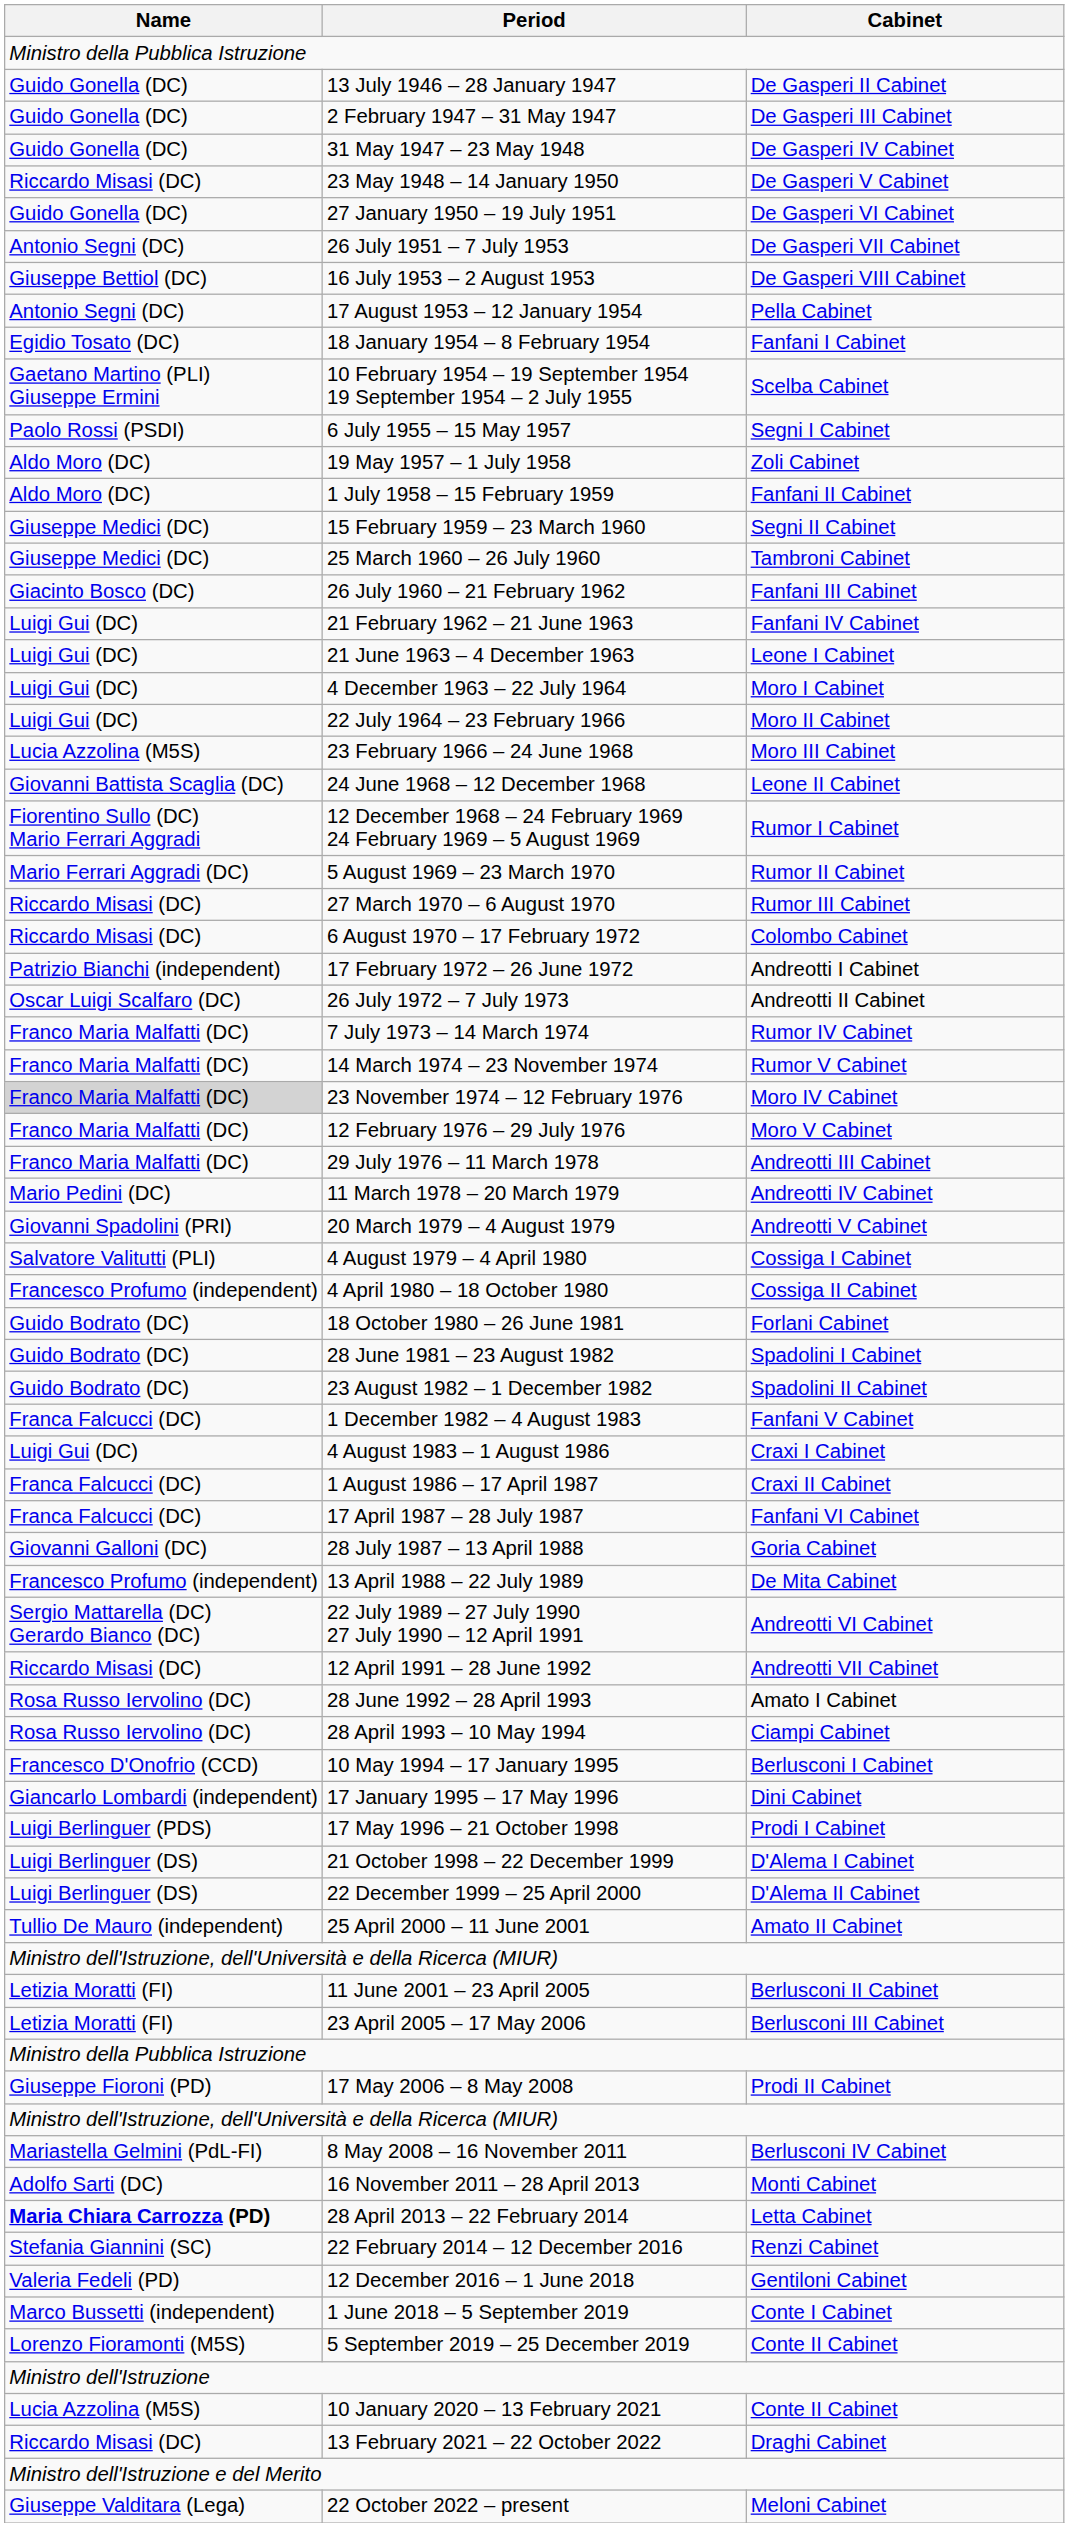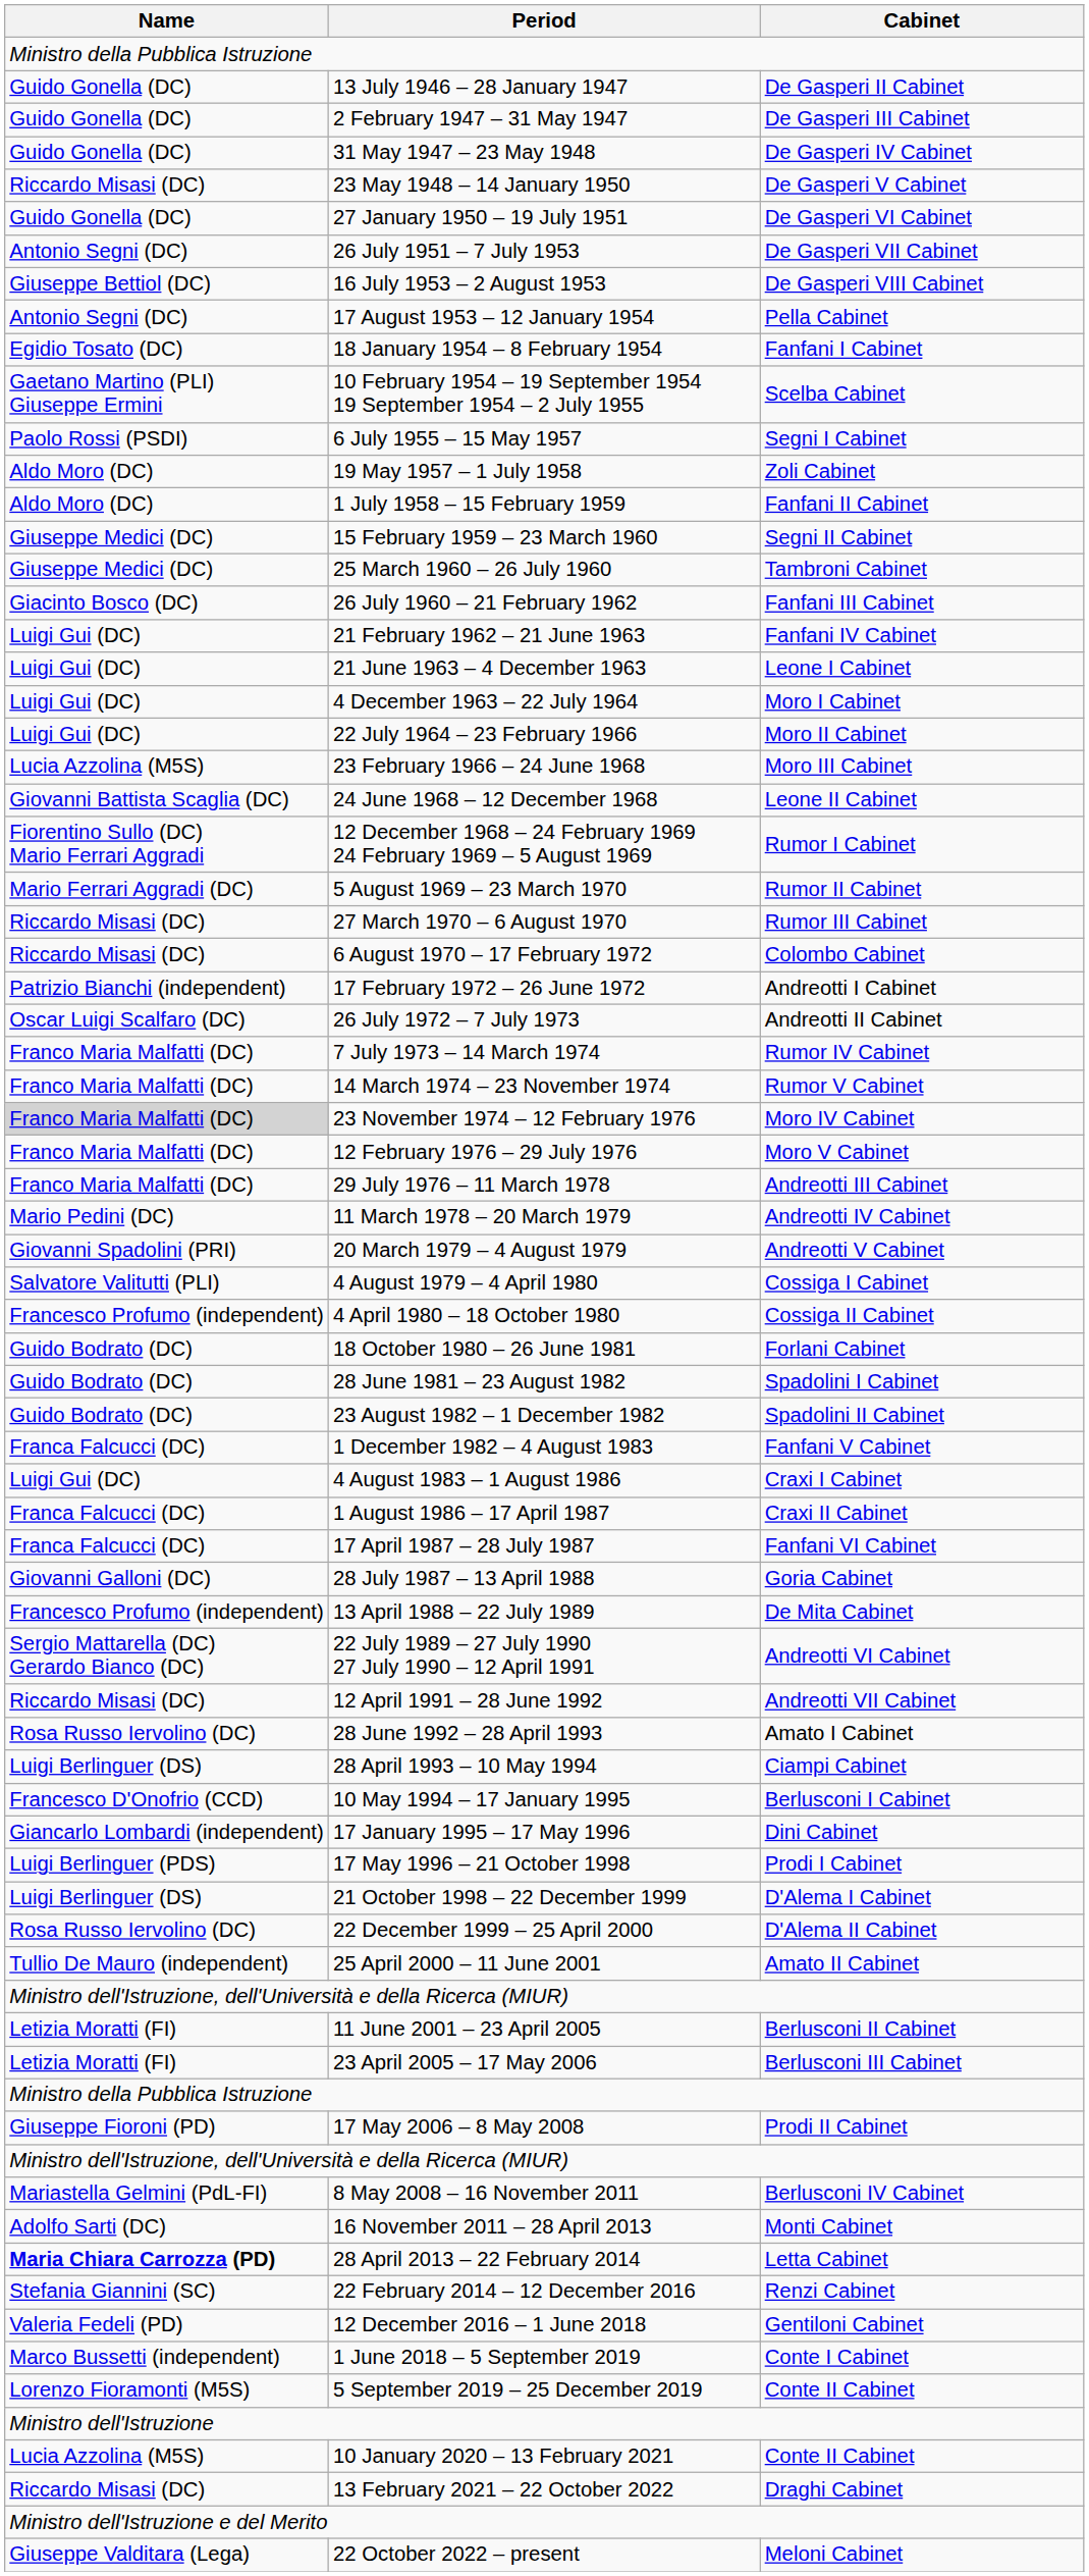28 April 1993 – 10 May 1994 | Name: Rosa Russo Iervolino (DC) -> Luigi Berlinguer (DS)
22 December 1999 – 25 April 2000 | Name: Luigi Berlinguer (DS) -> Rosa Russo Iervolino (DC)
